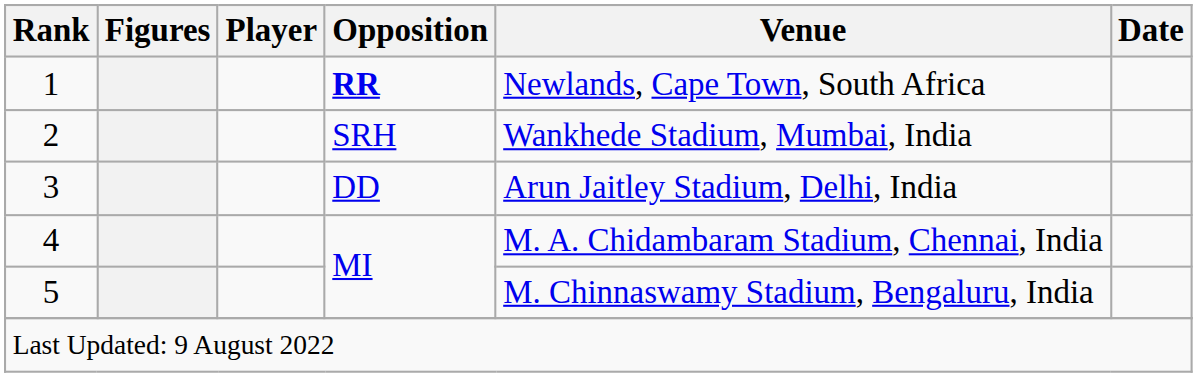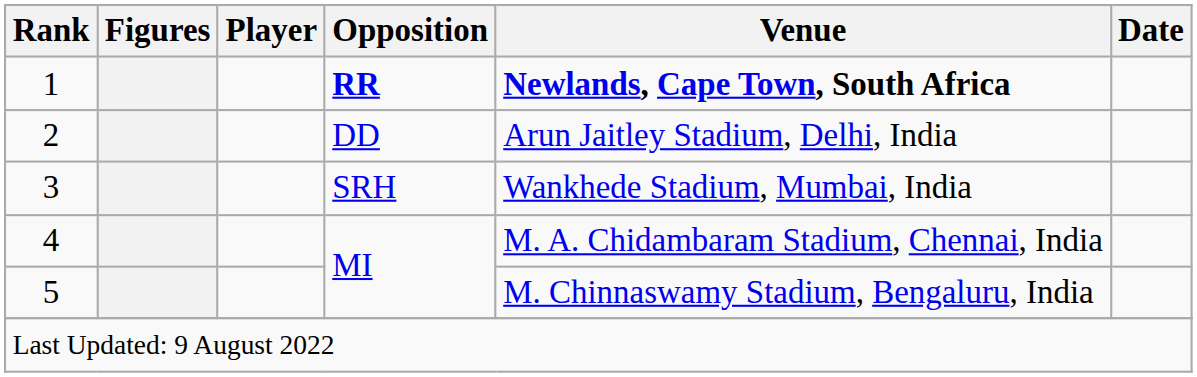1 | Venue: normal -> bold
2 | Opposition: SRH -> DD
2 | Venue: Wankhede Stadium, Mumbai, India -> Arun Jaitley Stadium, Delhi, India
3 | Opposition: DD -> SRH
3 | Venue: Arun Jaitley Stadium, Delhi, India -> Wankhede Stadium, Mumbai, India
